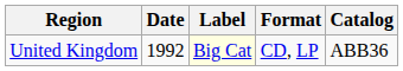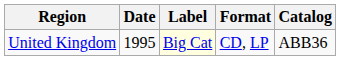United Kingdom | Date: 1992 -> 1995
